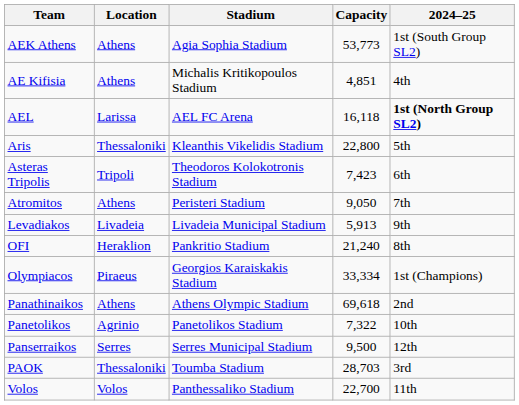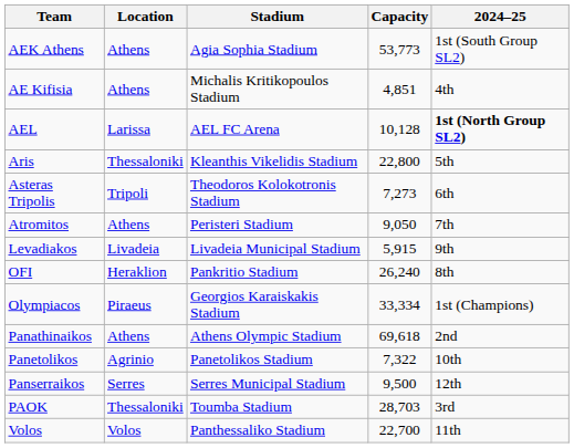AEL | Capacity: 16,118 -> 10,128
Asteras Tripolis | Capacity: 7,423 -> 7,273
Levadiakos | Capacity: 5,913 -> 5,915
OFI | Capacity: 21,240 -> 26,240
